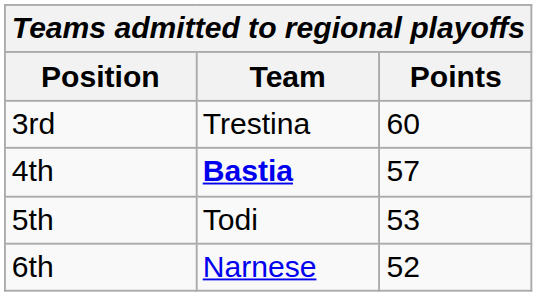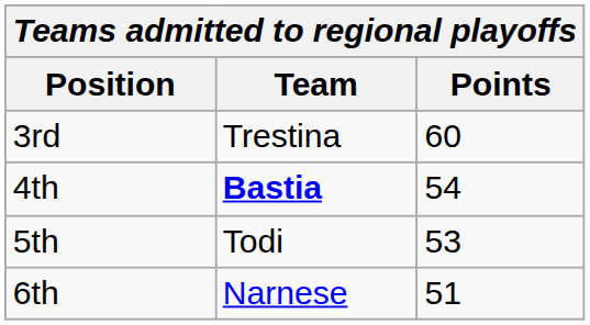4th | Points: 57 -> 54
6th | Points: 52 -> 51
